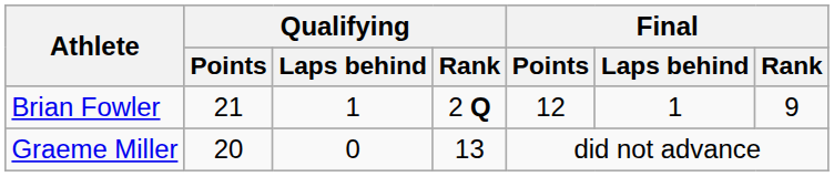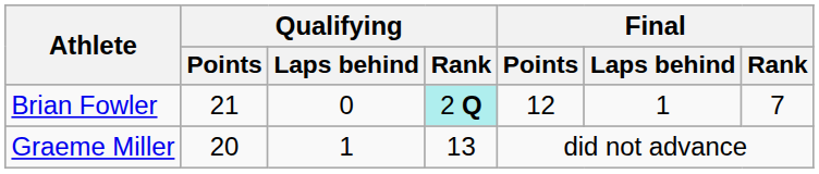Brian Fowler | Qualifying / Laps behind: 1 -> 0
Brian Fowler | Qualifying / Rank: no background -> paleturquoise background
Brian Fowler | Final / Rank: 9 -> 7
Graeme Miller | Qualifying / Laps behind: 0 -> 1
